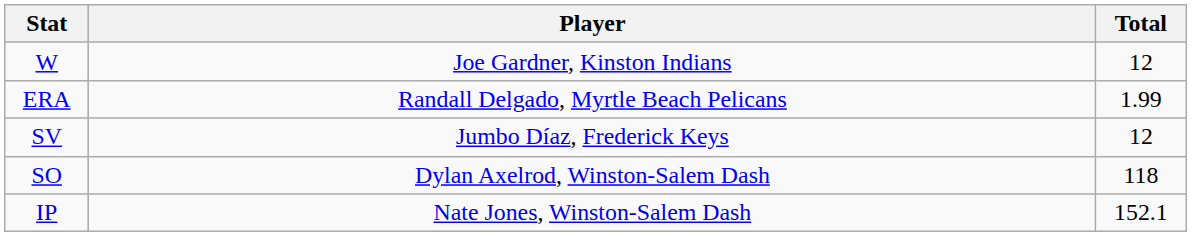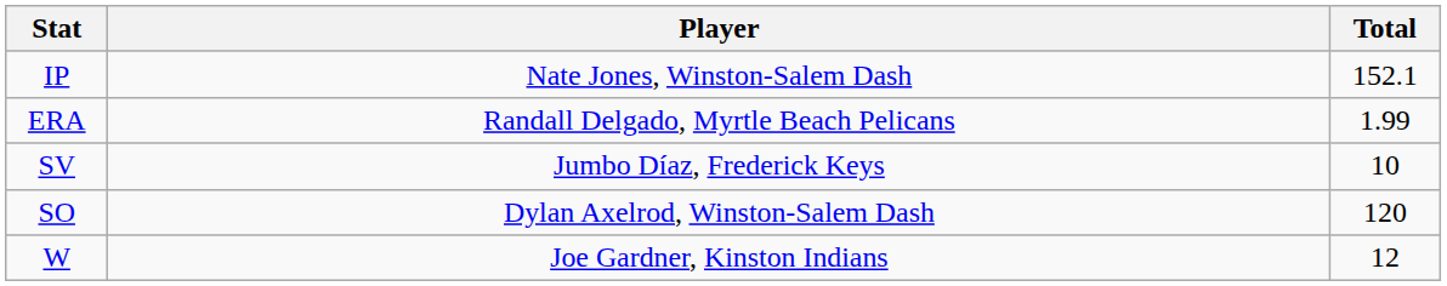rows swapped: W <-> IP
SV | Total: 12 -> 10
SO | Total: 118 -> 120
